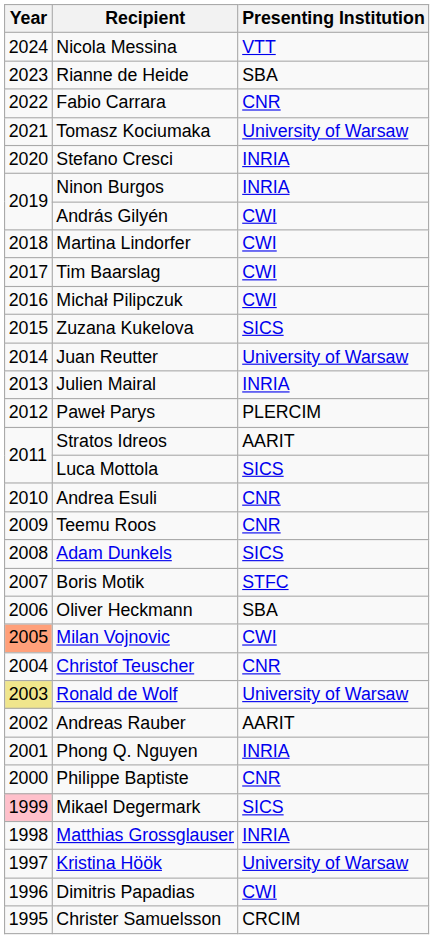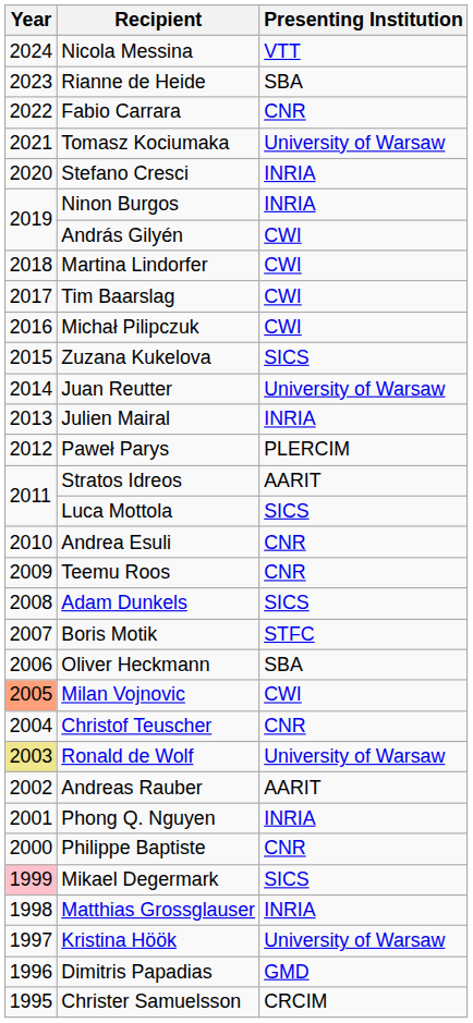Dimitris Papadias | Presenting Institution: CWI -> GMD
